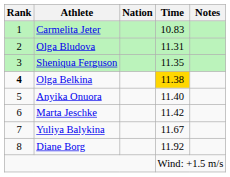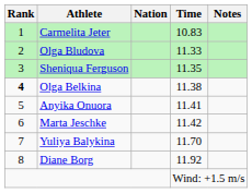Olga Bludova | Time: 11.31 -> 11.33
Olga Belkina | Time: gold background -> no background
Anyika Onuora | Time: 11.40 -> 11.41
Yuliya Balykina | Time: 11.67 -> 11.70
